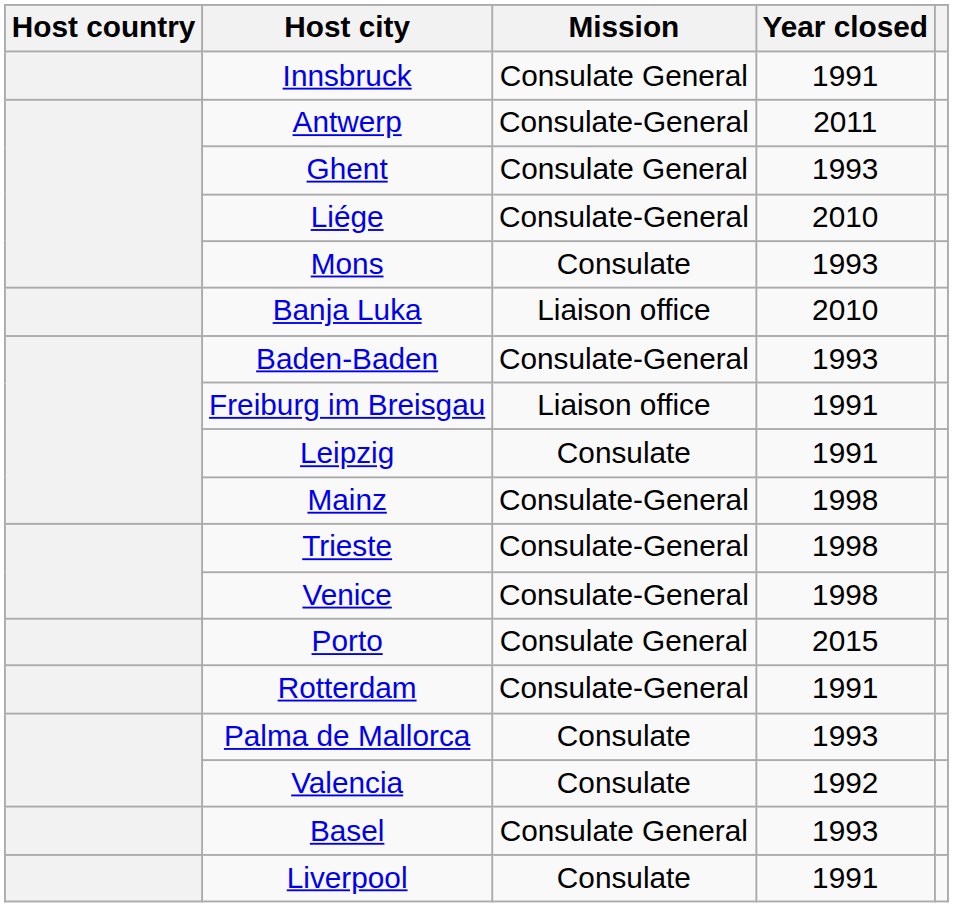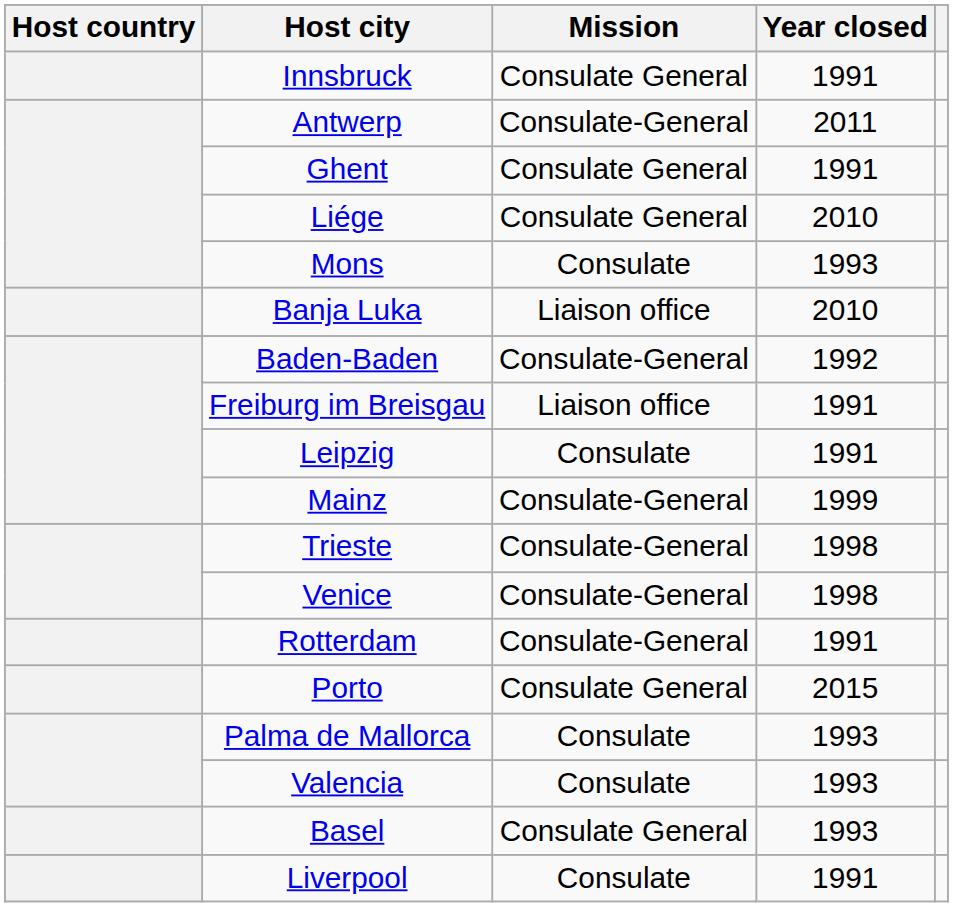Ghent | Year closed: 1993 -> 1991
Liége | Mission: Consulate-General -> Consulate General
Baden-Baden | Year closed: 1993 -> 1992
Mainz | Year closed: 1998 -> 1999
rows swapped: Rotterdam <-> Porto
Valencia | Year closed: 1992 -> 1993
